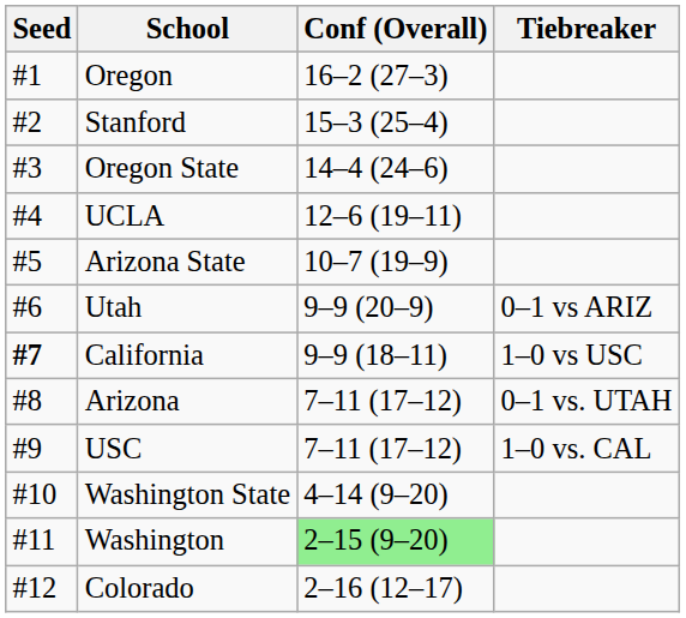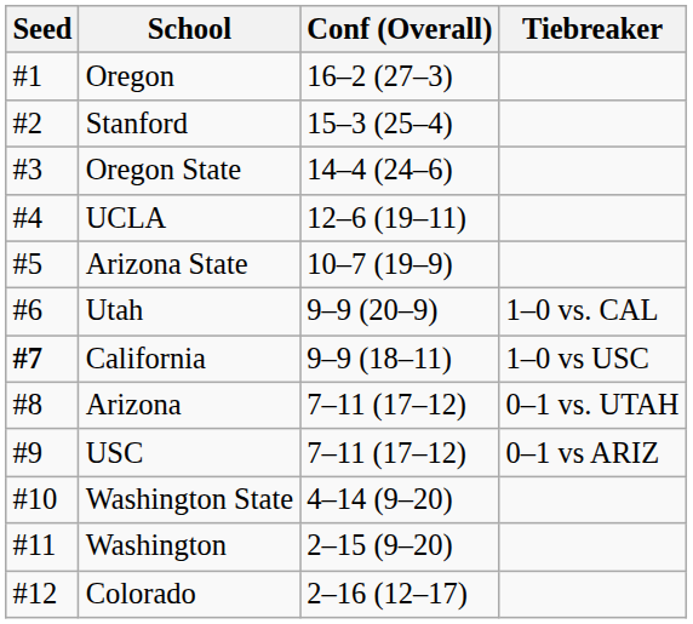Utah | Tiebreaker: 0–1 vs ARIZ -> 1–0 vs. CAL
USC | Tiebreaker: 1–0 vs. CAL -> 0–1 vs ARIZ
Washington | Conf (Overall): lightgreen background -> no background
